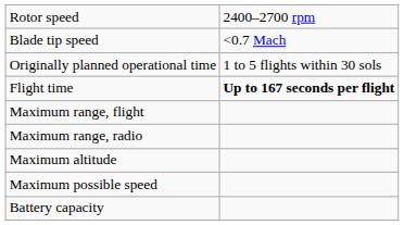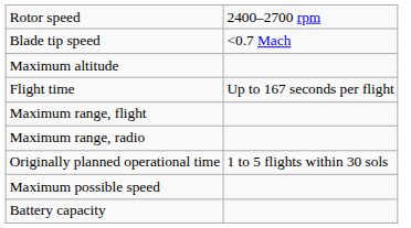rows swapped: Originally planned operational time <-> Maximum altitude
Flight time | column 2: bold -> normal
